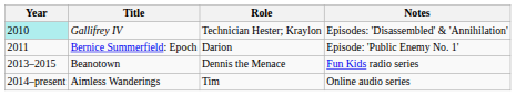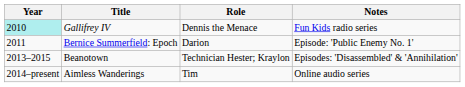Gallifrey IV | Role: Technician Hester; Kraylon -> Dennis the Menace
Gallifrey IV | Notes: Episodes: 'Disassembled' & 'Annihilation' -> Fun Kids radio series
Beanotown | Role: Dennis the Menace -> Technician Hester; Kraylon
Beanotown | Notes: Fun Kids radio series -> Episodes: 'Disassembled' & 'Annihilation'
